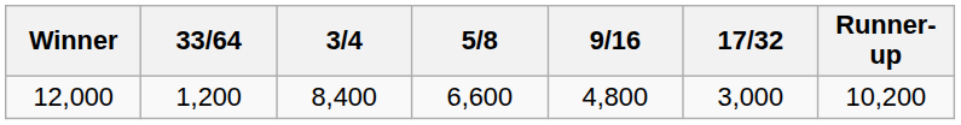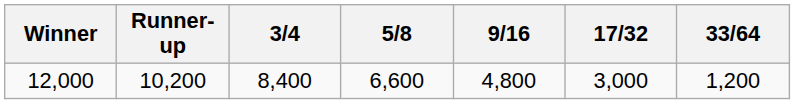columns swapped: Runner-up <-> 33/64
